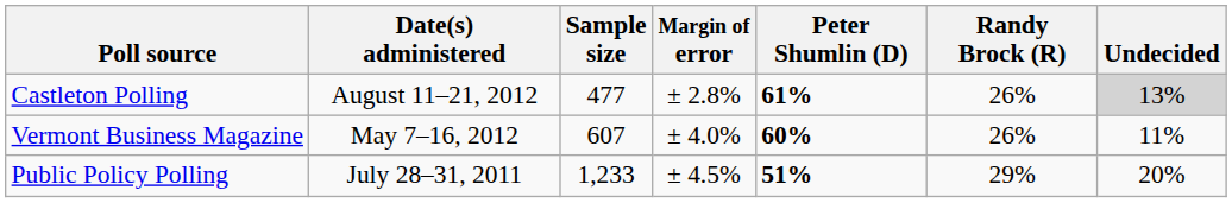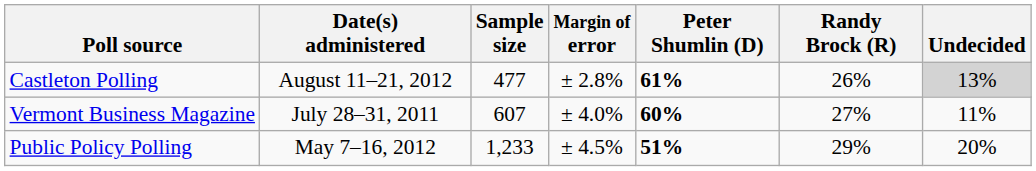Vermont Business Magazine | Date(s) administered: May 7–16, 2012 -> July 28–31, 2011
Vermont Business Magazine | Randy Brock (R): 26% -> 27%
Public Policy Polling | Date(s) administered: July 28–31, 2011 -> May 7–16, 2012
